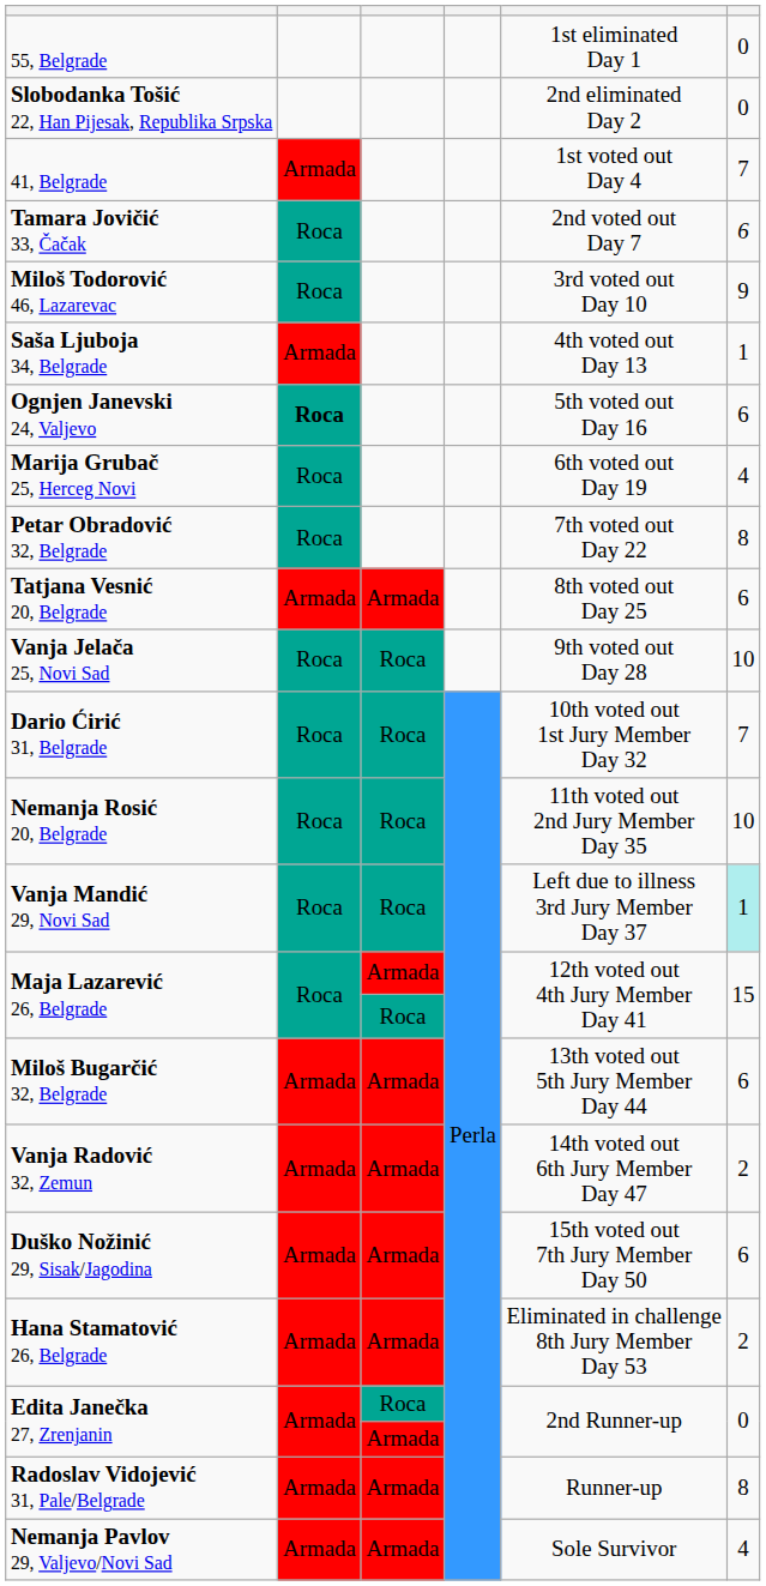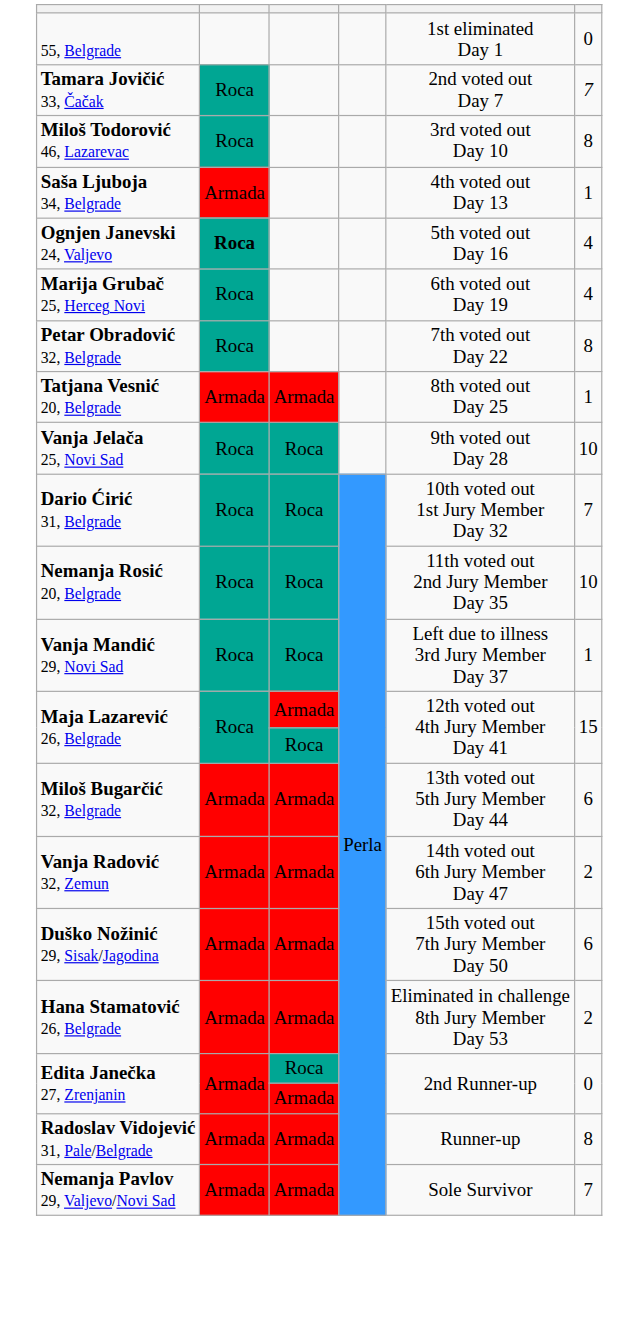- row: Slobodanka Tošić 22, Han Pijesak, Republika Srpska | 2nd eliminated Day 2 | 0
- row: 41, Belgrade | Armada | 1st voted out Day 4 | 7
Tamara Jovičić 33, Čačak | column 6: 6 -> 7
Miloš Todorović 46, Lazarevac | column 6: 9 -> 8
Ognjen Janevski 24, Valjevo | column 6: 6 -> 4
Tatjana Vesnić 20, Belgrade | column 6: 6 -> 1
Vanja Mandić 29, Novi Sad | column 6: paleturquoise background -> no background
Nemanja Pavlov 29, Valjevo/Novi Sad | column 6: 4 -> 7
